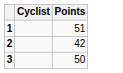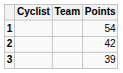+ column: Team
1 | Points: 51 -> 54
3 | Points: 50 -> 39
